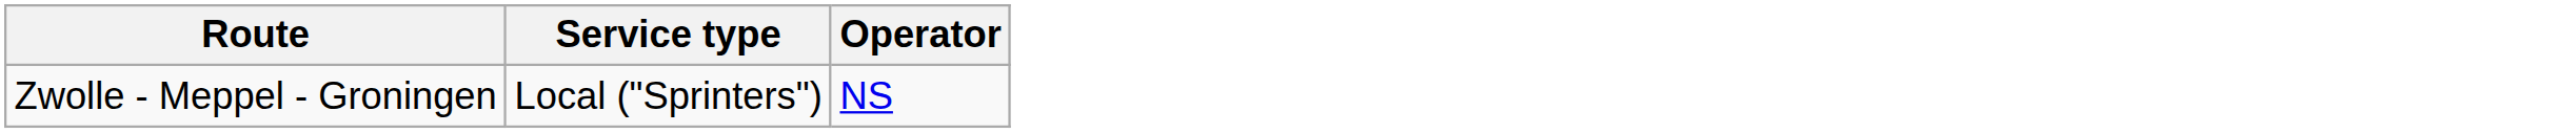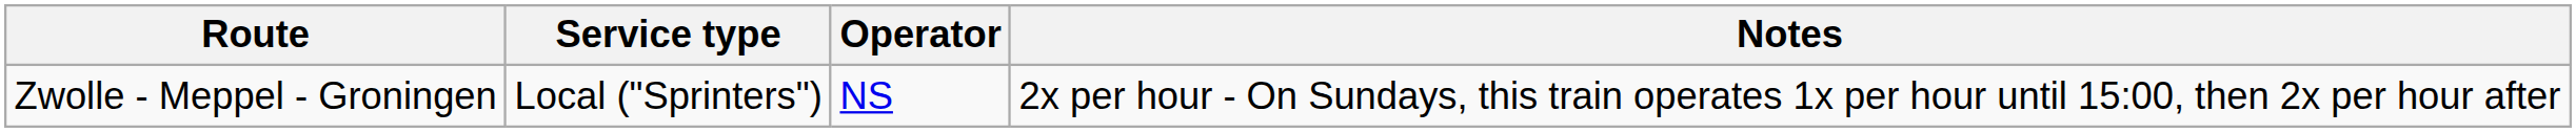+ column: Notes | 2x per hour - On Sundays, this train operates 1x per hour until 15:00, then 2x per hour after
